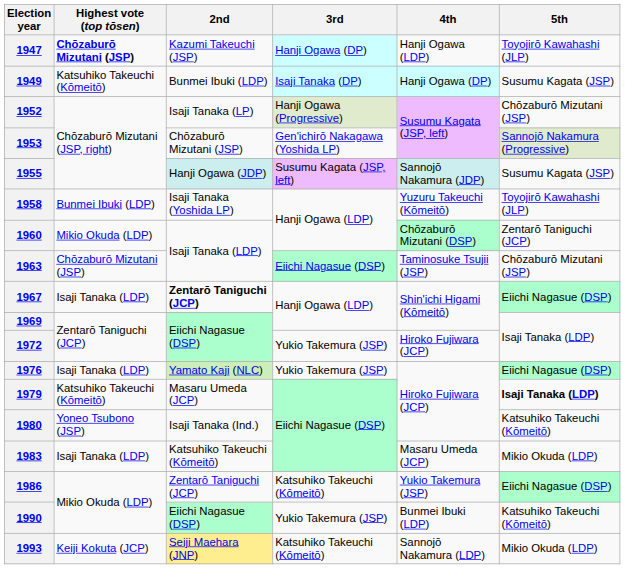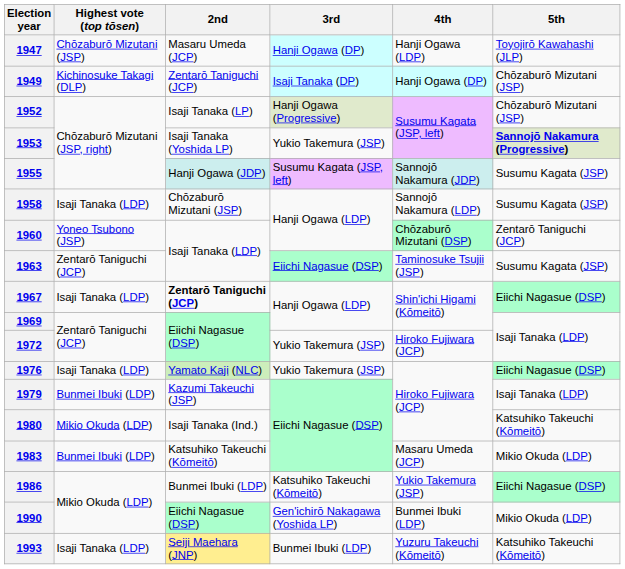1947 | Highest vote (top tōsen): bold -> normal
1947 | 2nd: Kazumi Takeuchi (JSP) -> Masaru Umeda (JCP)
1949 | Highest vote (top tōsen): Katsuhiko Takeuchi (Kōmeitō) -> Kichinosuke Takagi (DLP)
1949 | 2nd: Bunmei Ibuki (LDP) -> Zentarō Taniguchi (JCP)
1949 | 5th: Susumu Kagata (JSP) -> Chōzaburō Mizutani (JSP)
1953 | 2nd: Chōzaburō Mizutani (JSP) -> Isaji Tanaka (Yoshida LP)
1953 | 3rd: Gen'ichirō Nakagawa (Yoshida LP) -> Yukio Takemura (JSP)
1953 | 5th: normal -> bold
1958 | Highest vote (top tōsen): Bunmei Ibuki (LDP) -> Isaji Tanaka (LDP)
1958 | 2nd: Isaji Tanaka (Yoshida LP) -> Chōzaburō Mizutani (JSP)
1958 | 4th: Yuzuru Takeuchi (Kōmeitō) -> Sannojō Nakamura (LDP)
1958 | 5th: Toyojirō Kawahashi (JLP) -> Susumu Kagata (JSP)
1960 | Highest vote (top tōsen): Mikio Okuda (LDP) -> Yoneo Tsubono (JSP)
1963 | Highest vote (top tōsen): Chōzaburō Mizutani (JSP) -> Zentarō Taniguchi (JCP)
1963 | 5th: Chōzaburō Mizutani (JSP) -> Susumu Kagata (JSP)
1979 | Highest vote (top tōsen): Katsuhiko Takeuchi (Kōmeitō) -> Bunmei Ibuki (LDP)
1979 | 2nd: Masaru Umeda (JCP) -> Kazumi Takeuchi (JSP)
1979 | 5th: bold -> normal
1980 | Highest vote (top tōsen): Yoneo Tsubono (JSP) -> Mikio Okuda (LDP)
1983 | Highest vote (top tōsen): Isaji Tanaka (LDP) -> Bunmei Ibuki (LDP)
1986 | 2nd: Zentarō Taniguchi (JCP) -> Bunmei Ibuki (LDP)
1990 | 3rd: Yukio Takemura (JSP) -> Gen'ichirō Nakagawa (Yoshida LP)
1990 | 5th: Katsuhiko Takeuchi (Kōmeitō) -> Mikio Okuda (LDP)
1993 | Highest vote (top tōsen): Keiji Kokuta (JCP) -> Isaji Tanaka (LDP)
1993 | 3rd: Katsuhiko Takeuchi (Kōmeitō) -> Bunmei Ibuki (LDP)
1993 | 4th: Sannojō Nakamura (LDP) -> Yuzuru Takeuchi (Kōmeitō)
1993 | 5th: Mikio Okuda (LDP) -> Katsuhiko Takeuchi (Kōmeitō)
